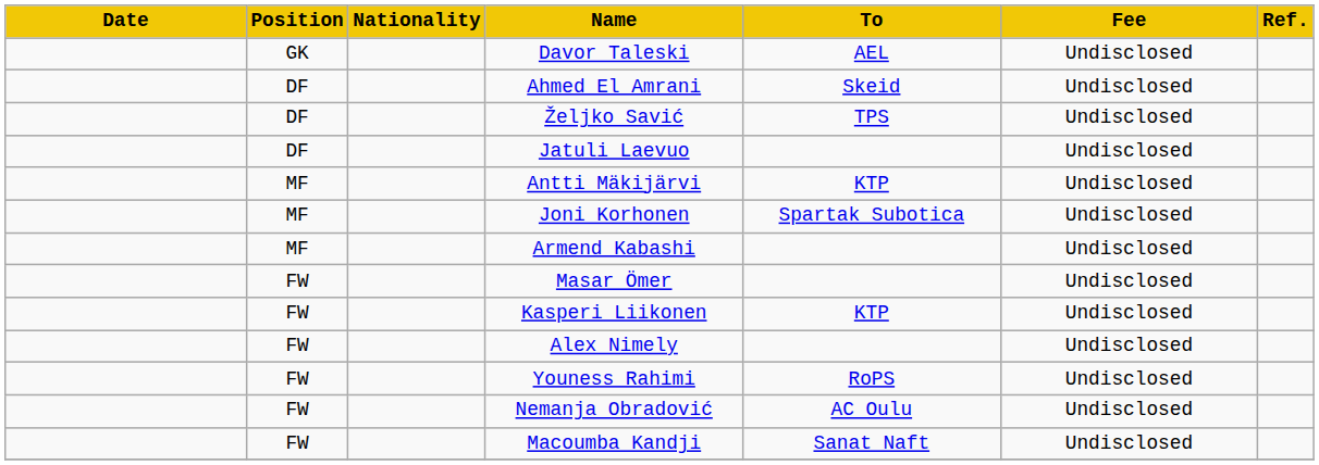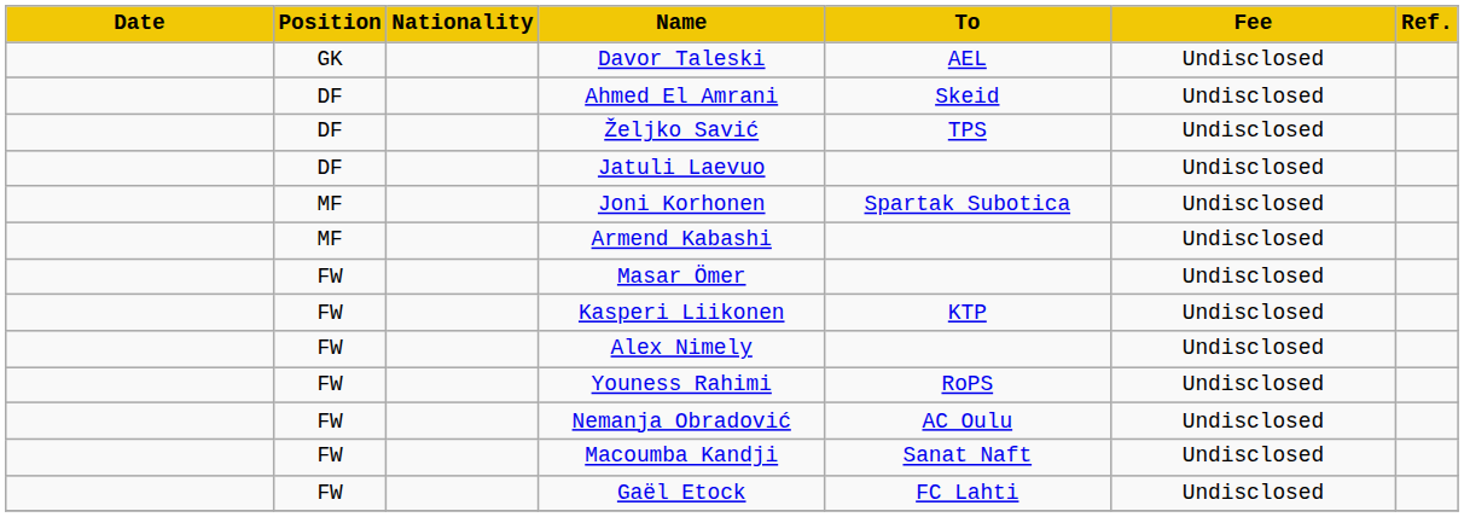- row: MF | Antti Mäkijärvi | KTP | Undisclosed
+ row: FW | Gaël Etock | FC Lahti | Undisclosed
